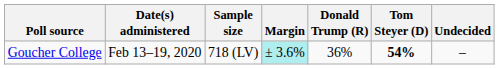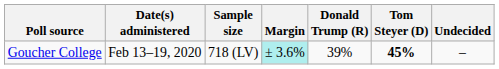Goucher College | Donald Trump (R): 36% -> 39%
Goucher College | Tom Steyer (D): 54% -> 45%
